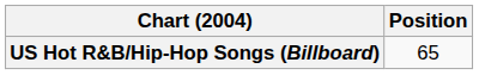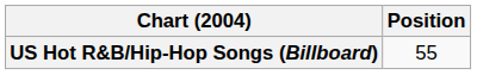US Hot R&B/Hip-Hop Songs (Billboard) | Position: 65 -> 55
